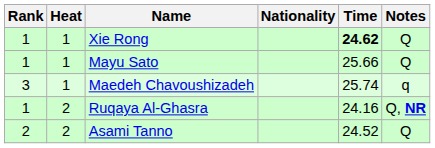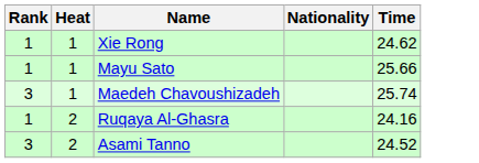- column: Notes | Q | Q | q | Q, NR | Q
Xie Rong | Time: bold -> normal
Asami Tanno | Rank: 2 -> 3
